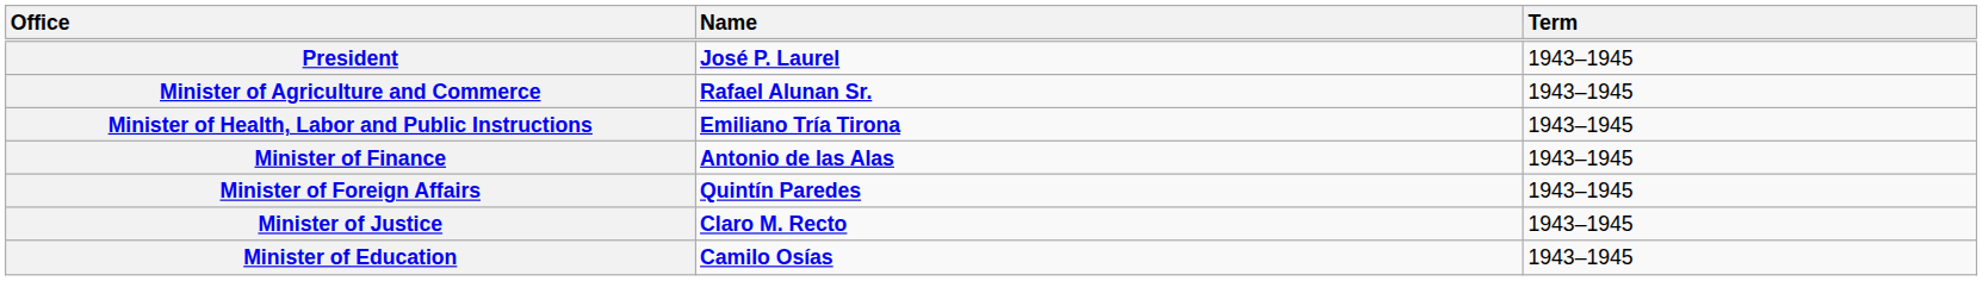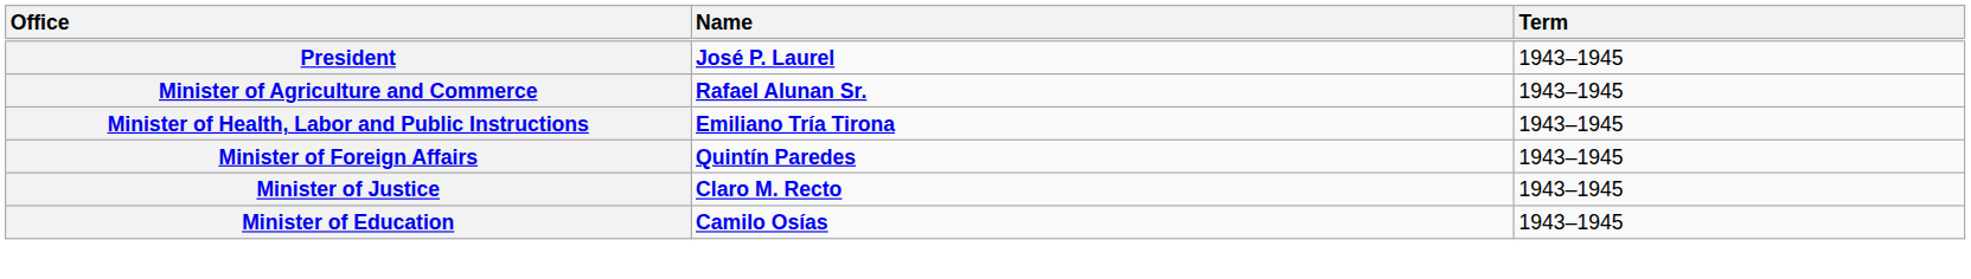- row: Minister of Finance | Antonio de las Alas | 1943–1945
